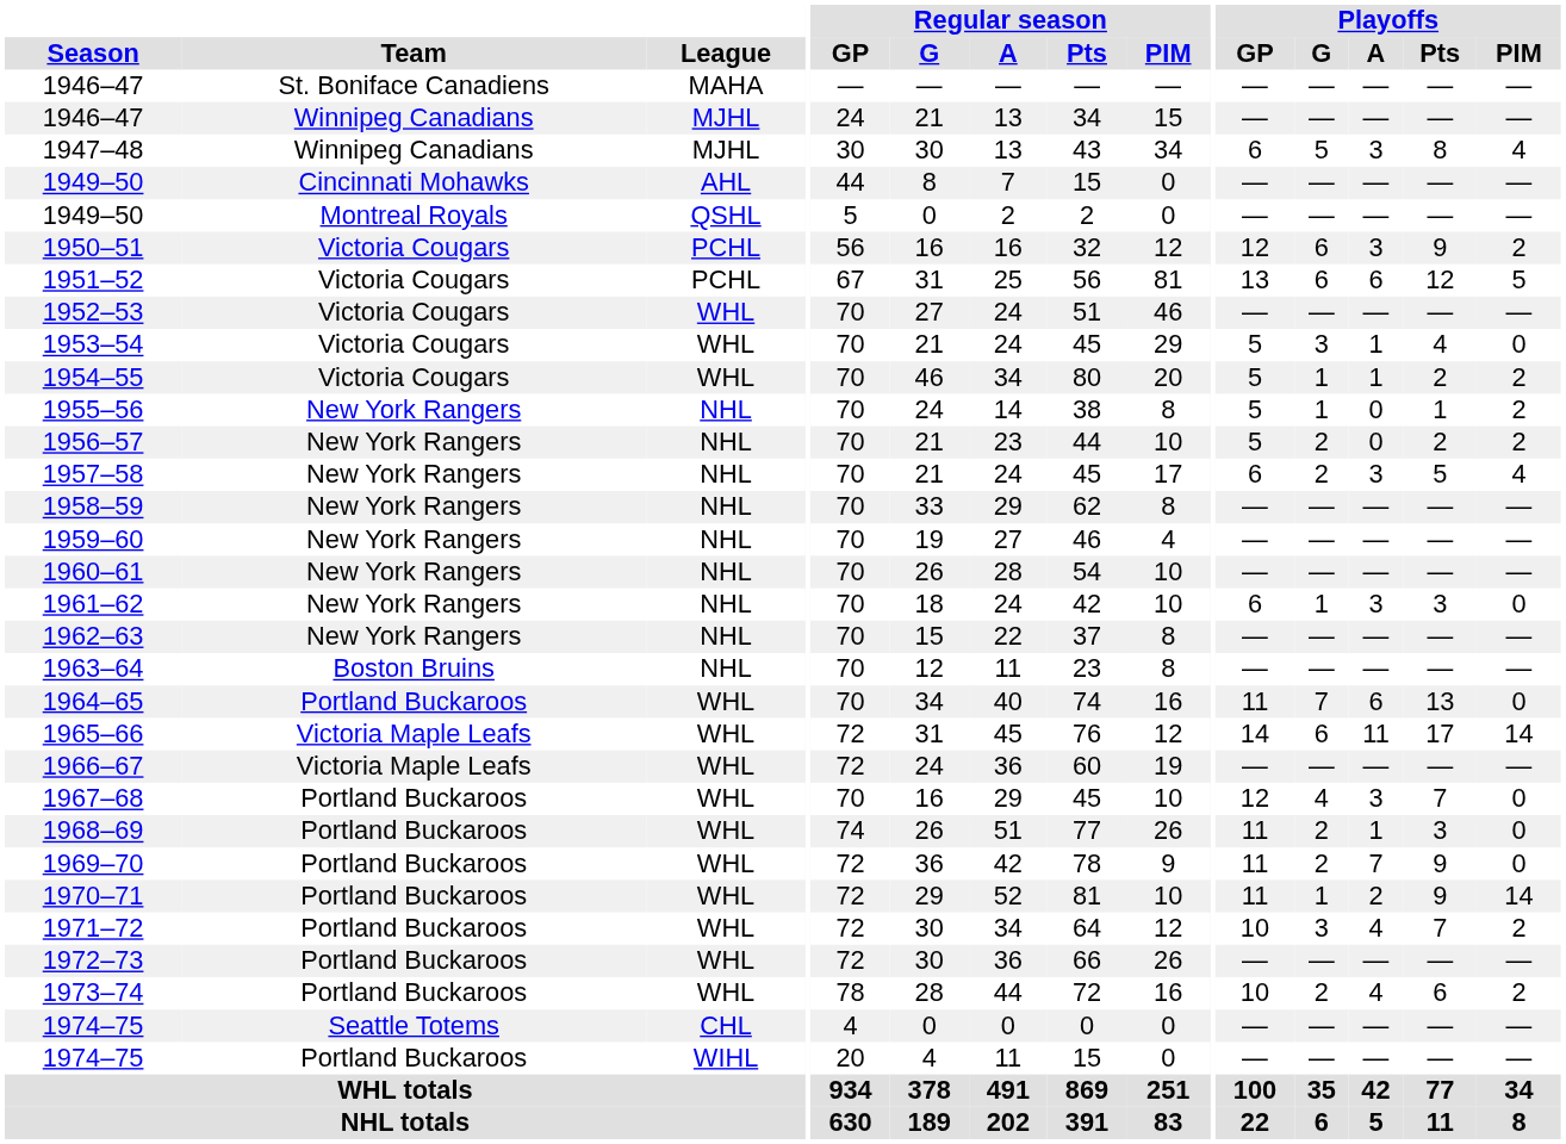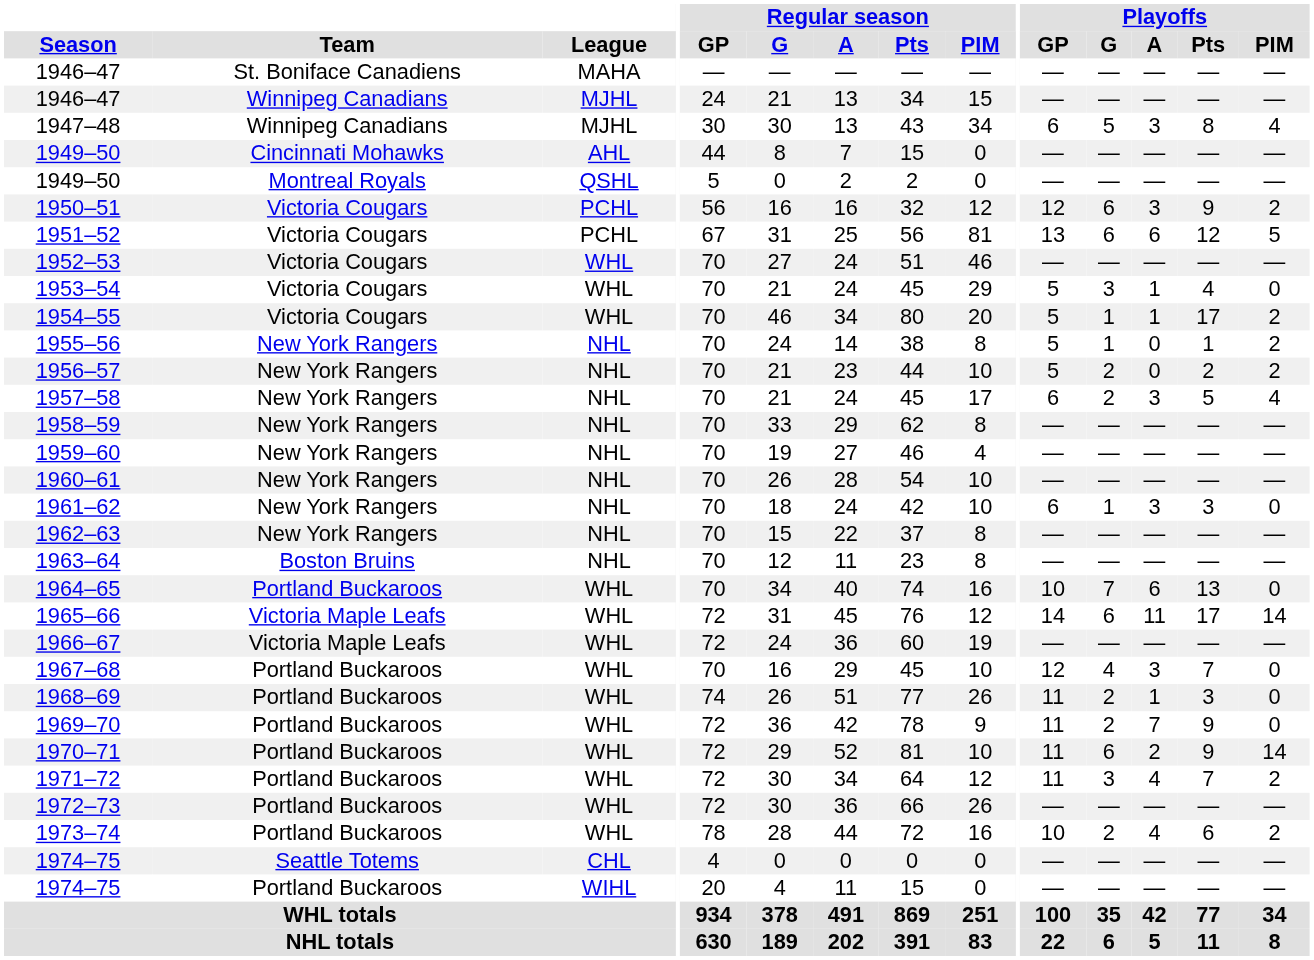1954–55 | Playoffs / Pts: 2 -> 17
1964–65 | Playoffs / GP: 11 -> 10
1970–71 | Playoffs / G: 1 -> 6
1971–72 | Playoffs / GP: 10 -> 11
